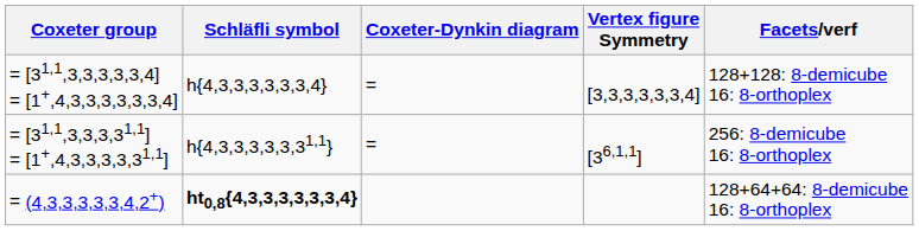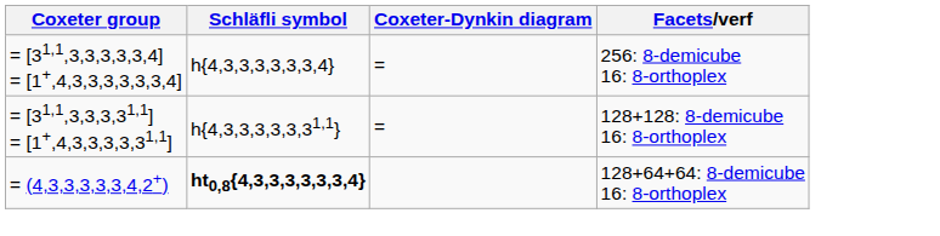- column: Vertex figure Symmetry | [3,3,3,3,3,3,4] | [36,1,1]
= [31,1,3,3,3,3,3,4] = [1+,4,3,3,3,3,3,3,4] | Facets/verf: 128+128: 8-demicube 16: 8-orthoplex -> 256: 8-demicube 16: 8-orthoplex
= [31,1,3,3,3,31,1] = [1+,4,3,3,3,3,31,1] | Facets/verf: 256: 8-demicube 16: 8-orthoplex -> 128+128: 8-demicube 16: 8-orthoplex
